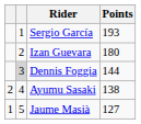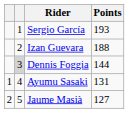Izan Guevara | Points: 180 -> 188
Ayumu Sasaki | column 1: 2 -> 1
Ayumu Sasaki | Points: 138 -> 131
Jaume Masià | column 1: 1 -> 2
